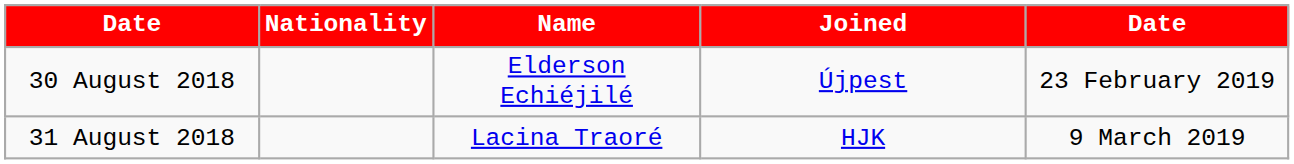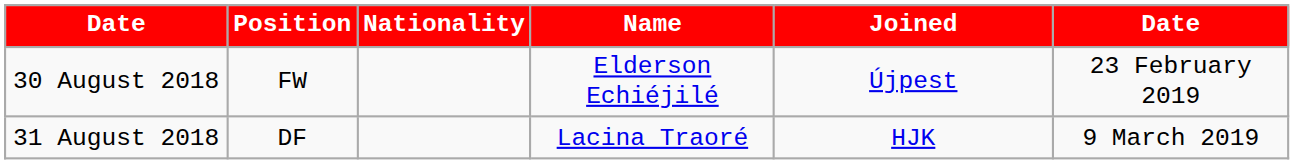+ column: Position | FW | DF
